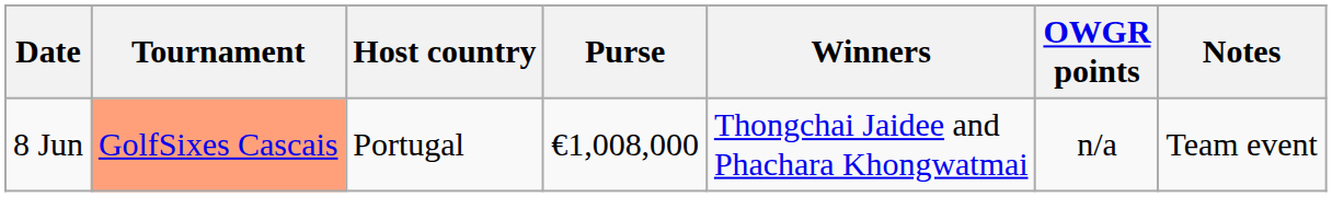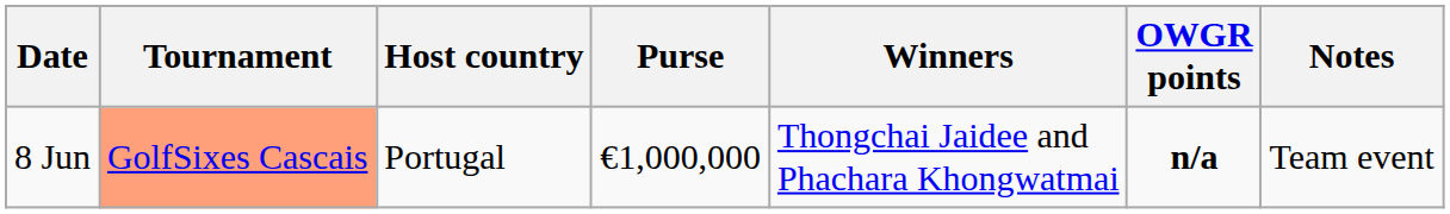8 Jun | Purse: €1,008,000 -> €1,000,000
8 Jun | OWGR points: normal -> bold
